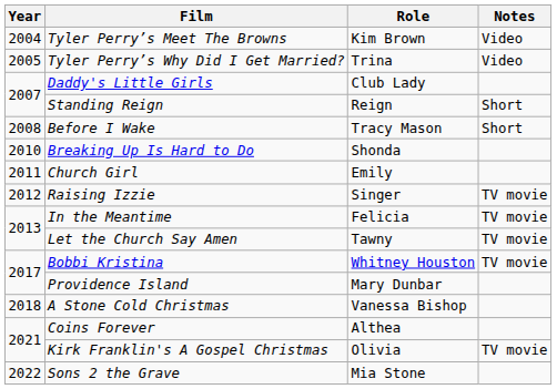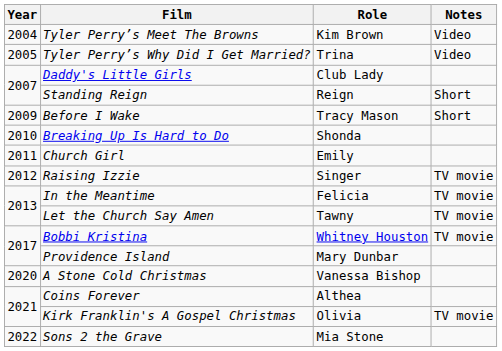Before I Wake | Year: 2008 -> 2009
A Stone Cold Christmas | Year: 2018 -> 2020
